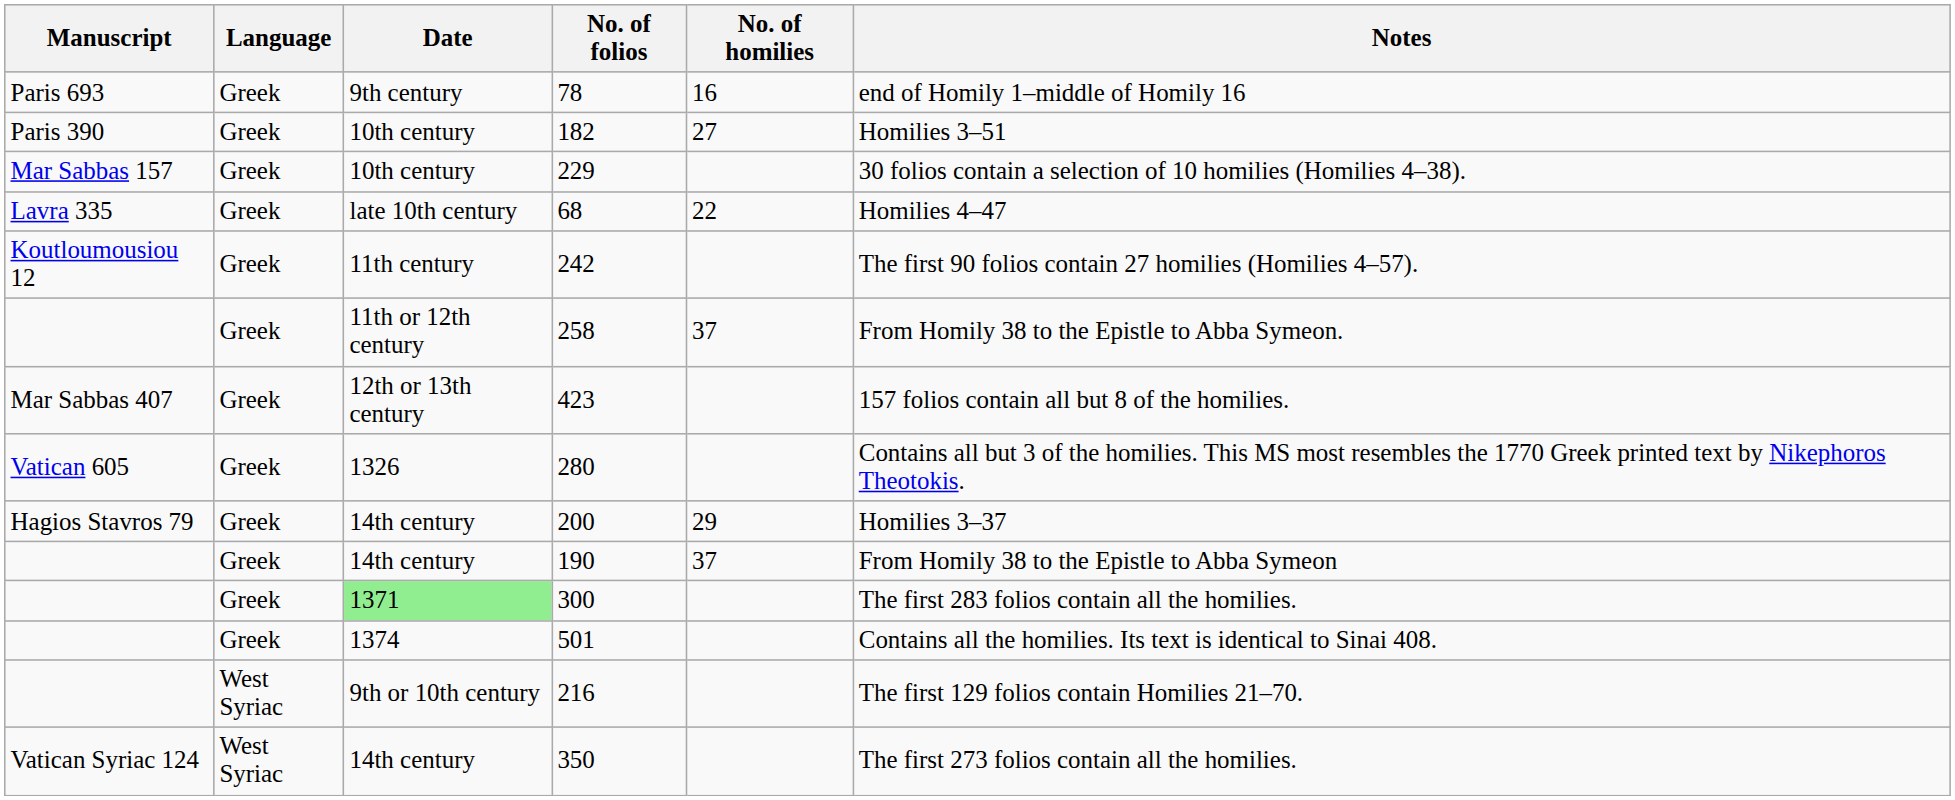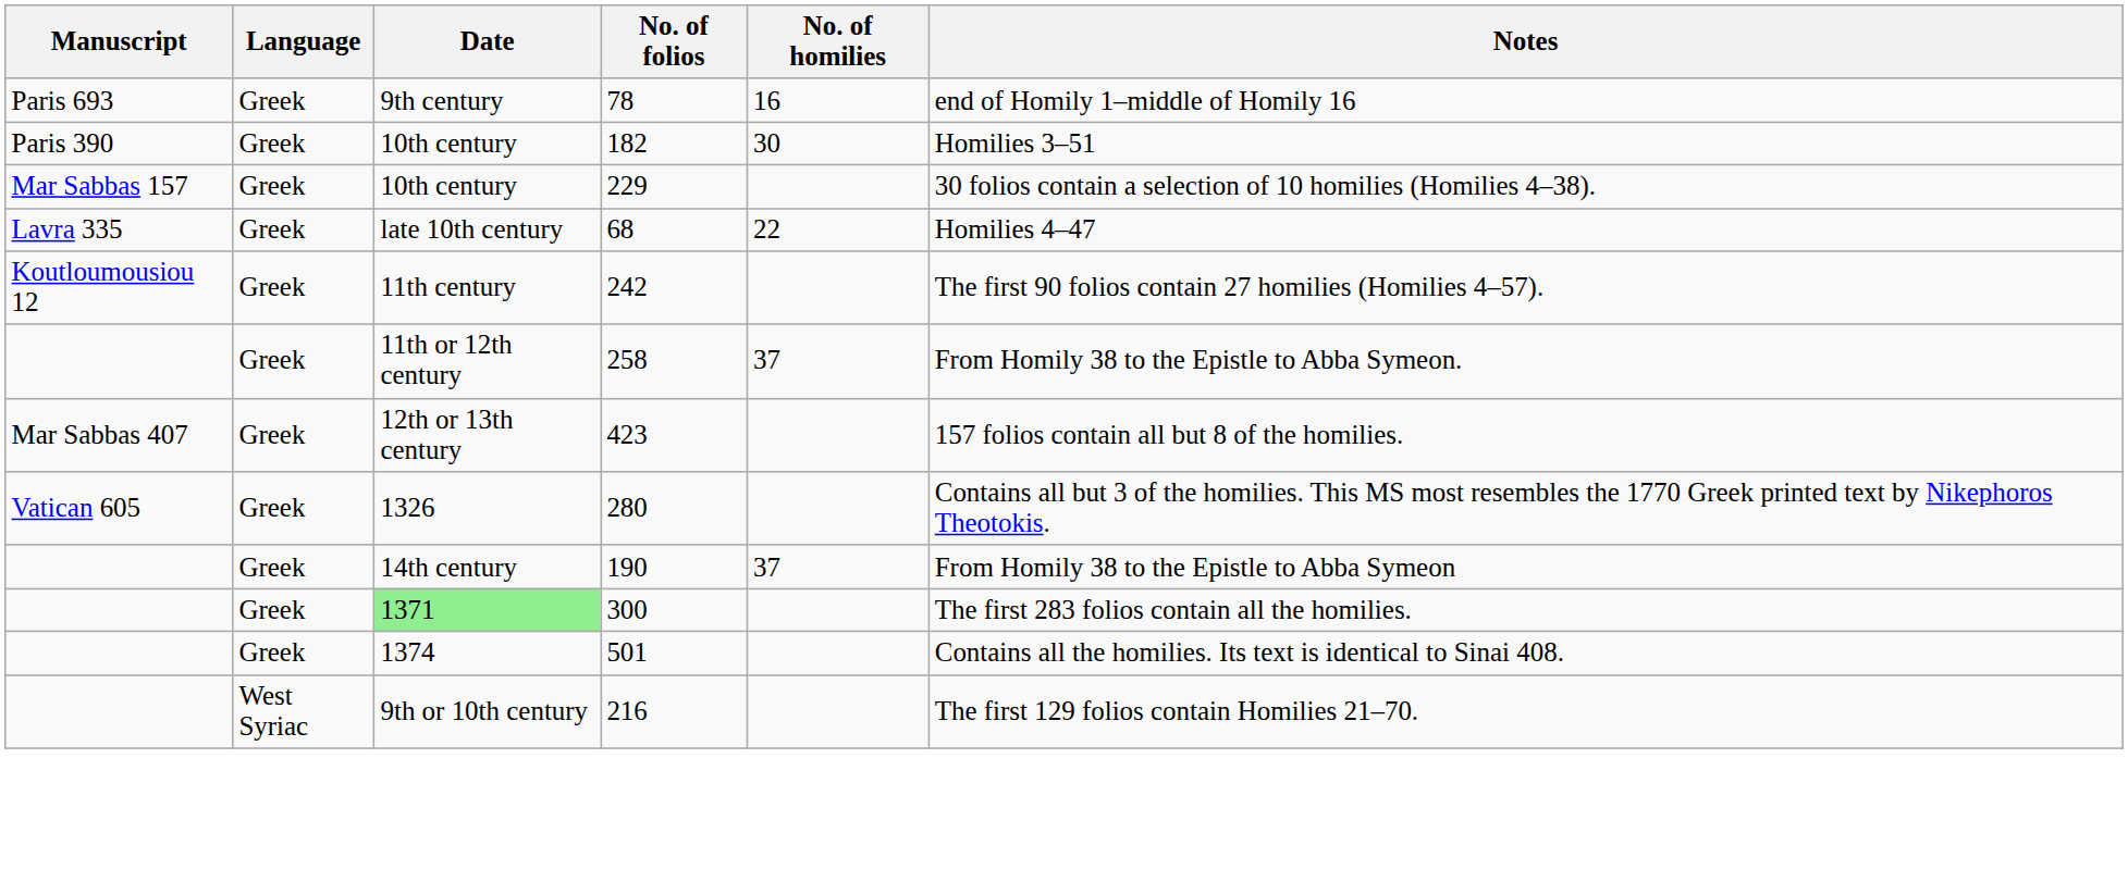182 | No. of homilies: 27 -> 30
- row: Hagios Stavros 79 | Greek | 14th century | 200 | 29 | Homilies 3–37
- row: Vatican Syriac 124 | West Syriac | 14th century | 350 | The first 273 folios contain all the homilies.
